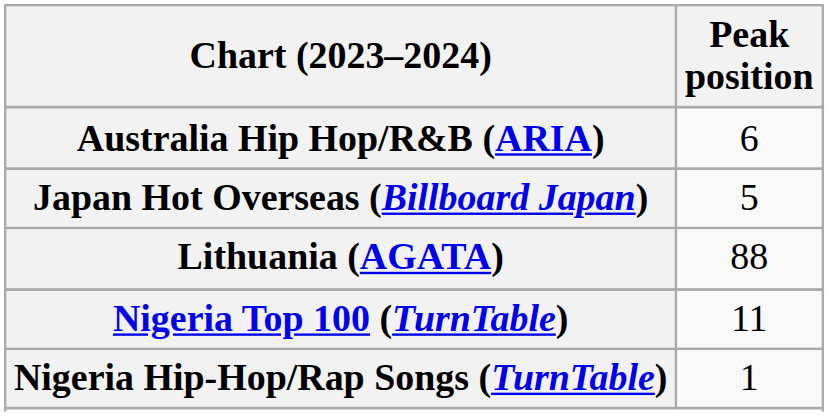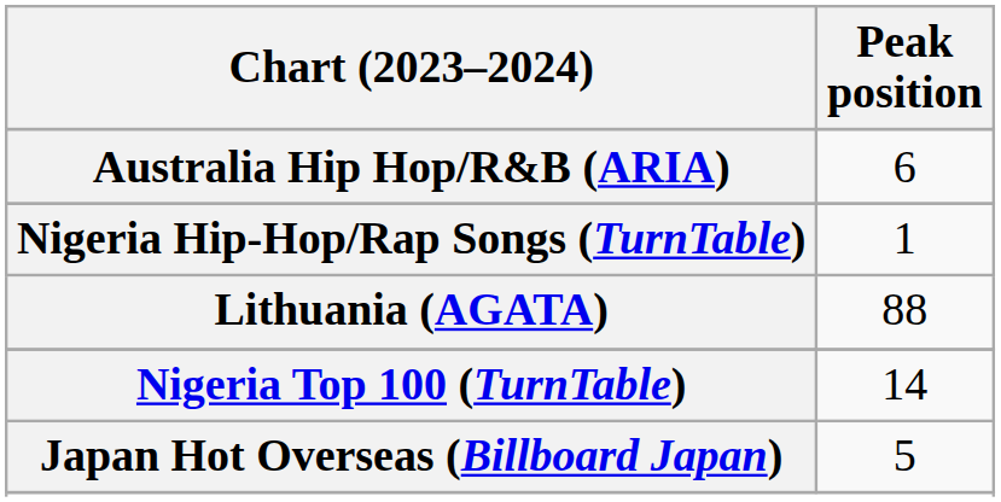rows swapped: Japan Hot Overseas (Billboard Japan) <-> Nigeria Hip-Hop/Rap Songs (TurnTable)
Nigeria Top 100 (TurnTable) | Peak position: 11 -> 14
